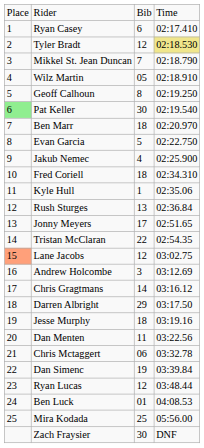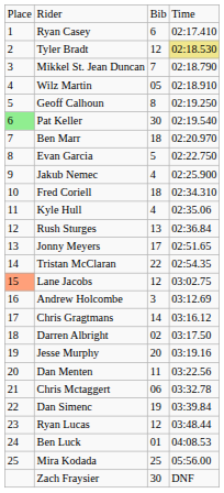Kyle Hull | column 3: 1 -> 4
Darren Albright | column 3: 29 -> 02
Jesse Murphy | column 3: 18 -> 20
